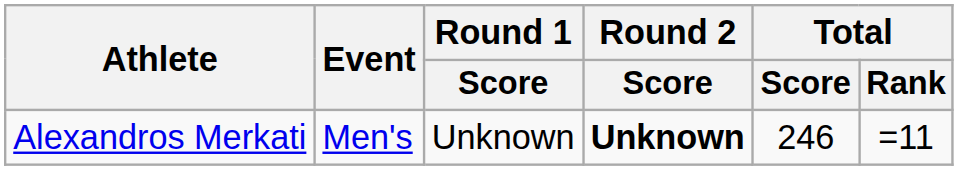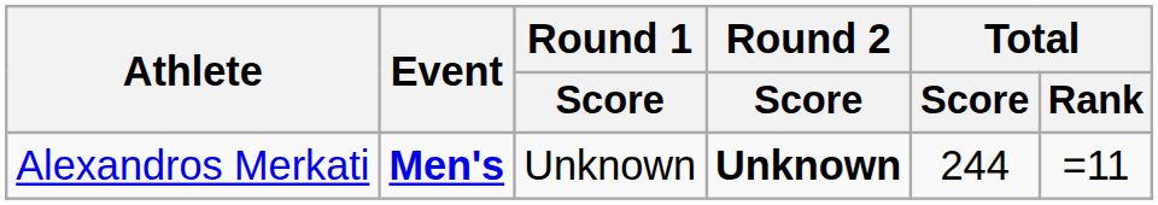Alexandros Merkati | Event: normal -> bold
Alexandros Merkati | Total / Score: 246 -> 244
